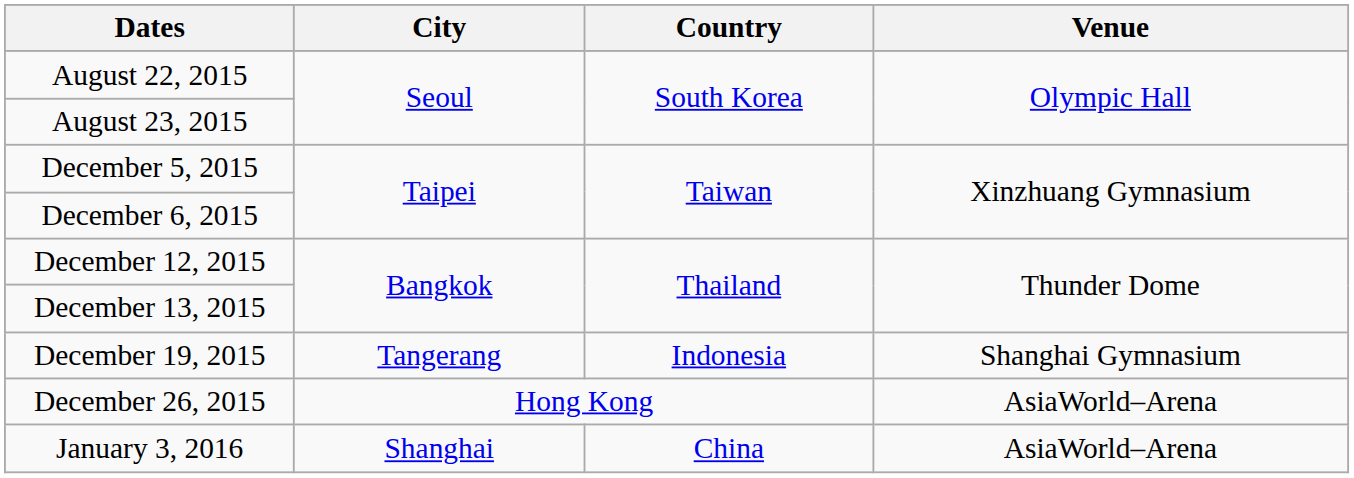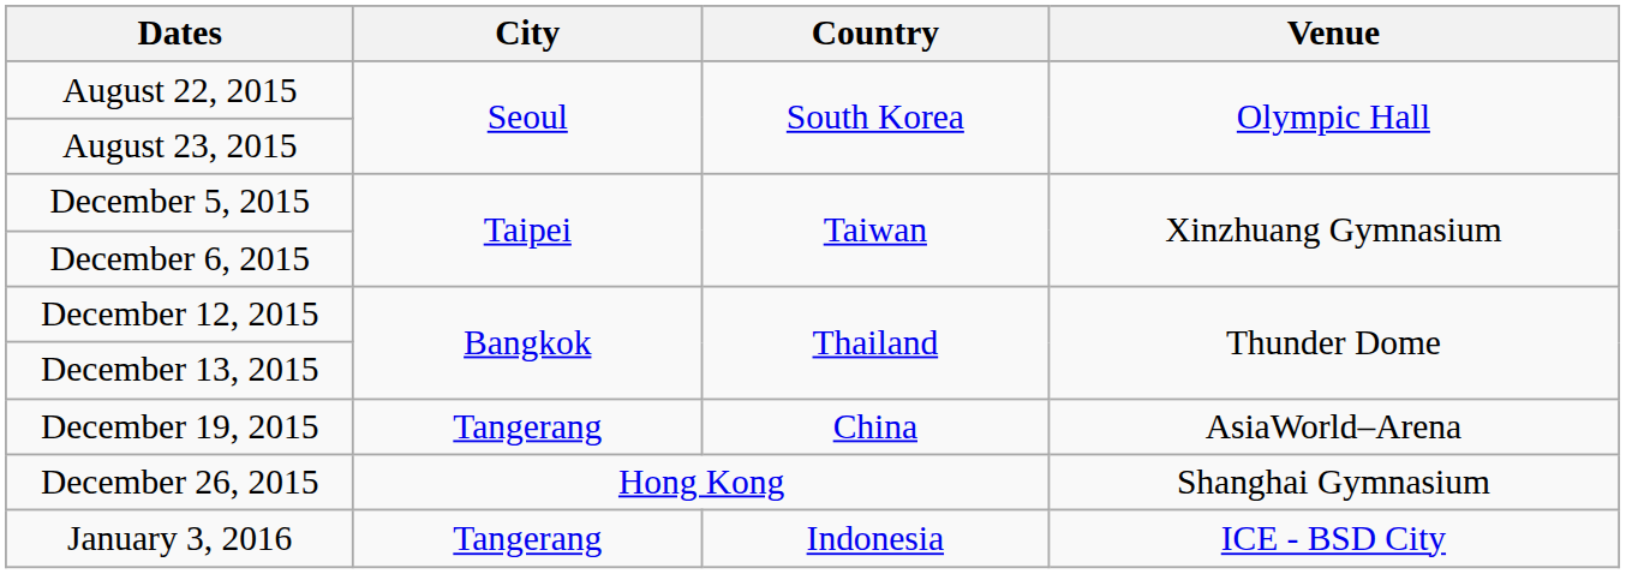December 19, 2015 | Country: Indonesia -> China
December 19, 2015 | Venue: Shanghai Gymnasium -> AsiaWorld–Arena
December 26, 2015 | Venue: AsiaWorld–Arena -> Shanghai Gymnasium
January 3, 2016 | City: Shanghai -> Tangerang
January 3, 2016 | Country: China -> Indonesia
January 3, 2016 | Venue: AsiaWorld–Arena -> ICE - BSD City
